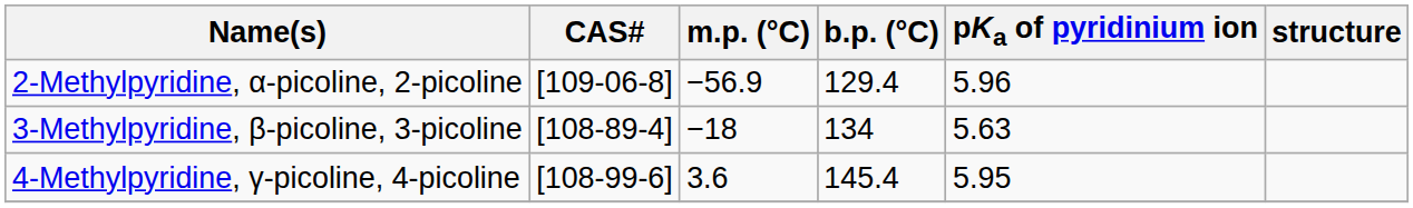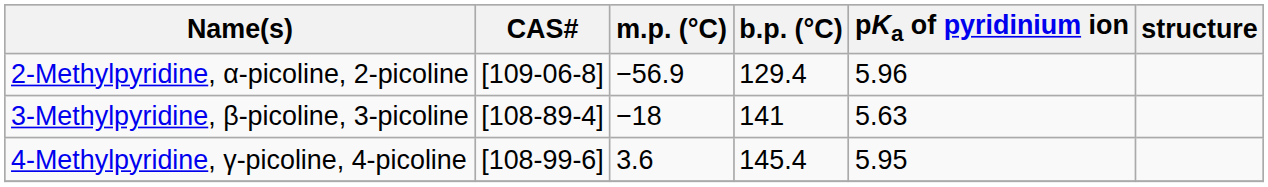3-Methylpyridine, β-picoline, 3-picoline | b.p. (°C): 134 -> 141
